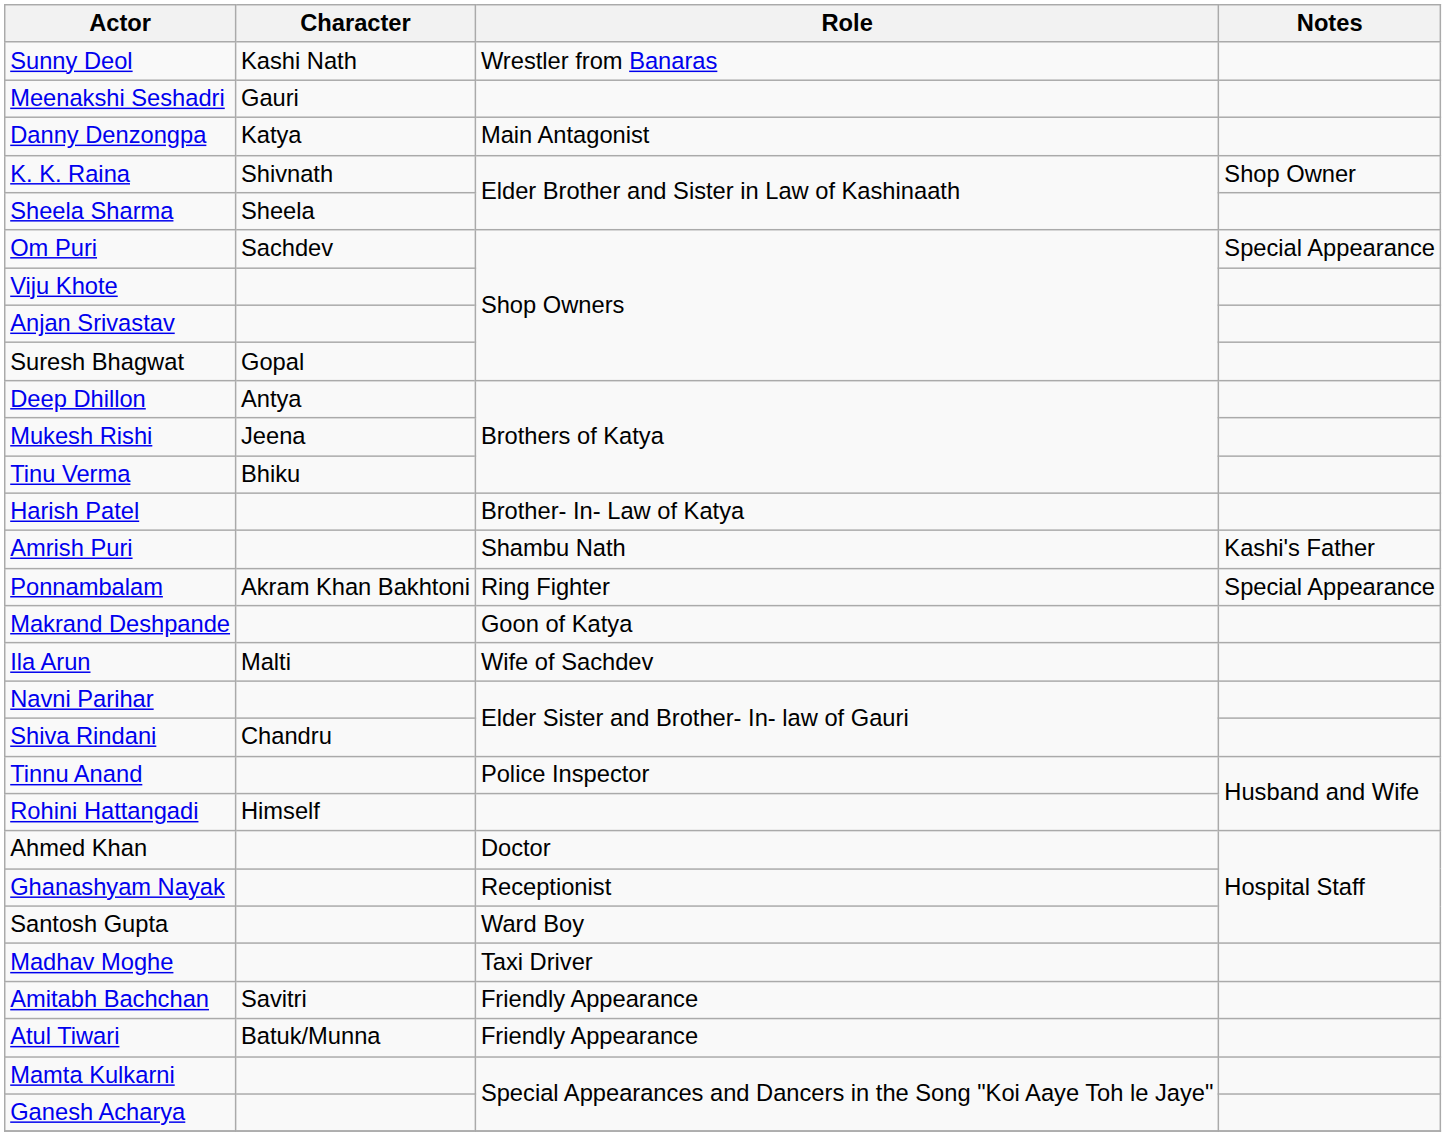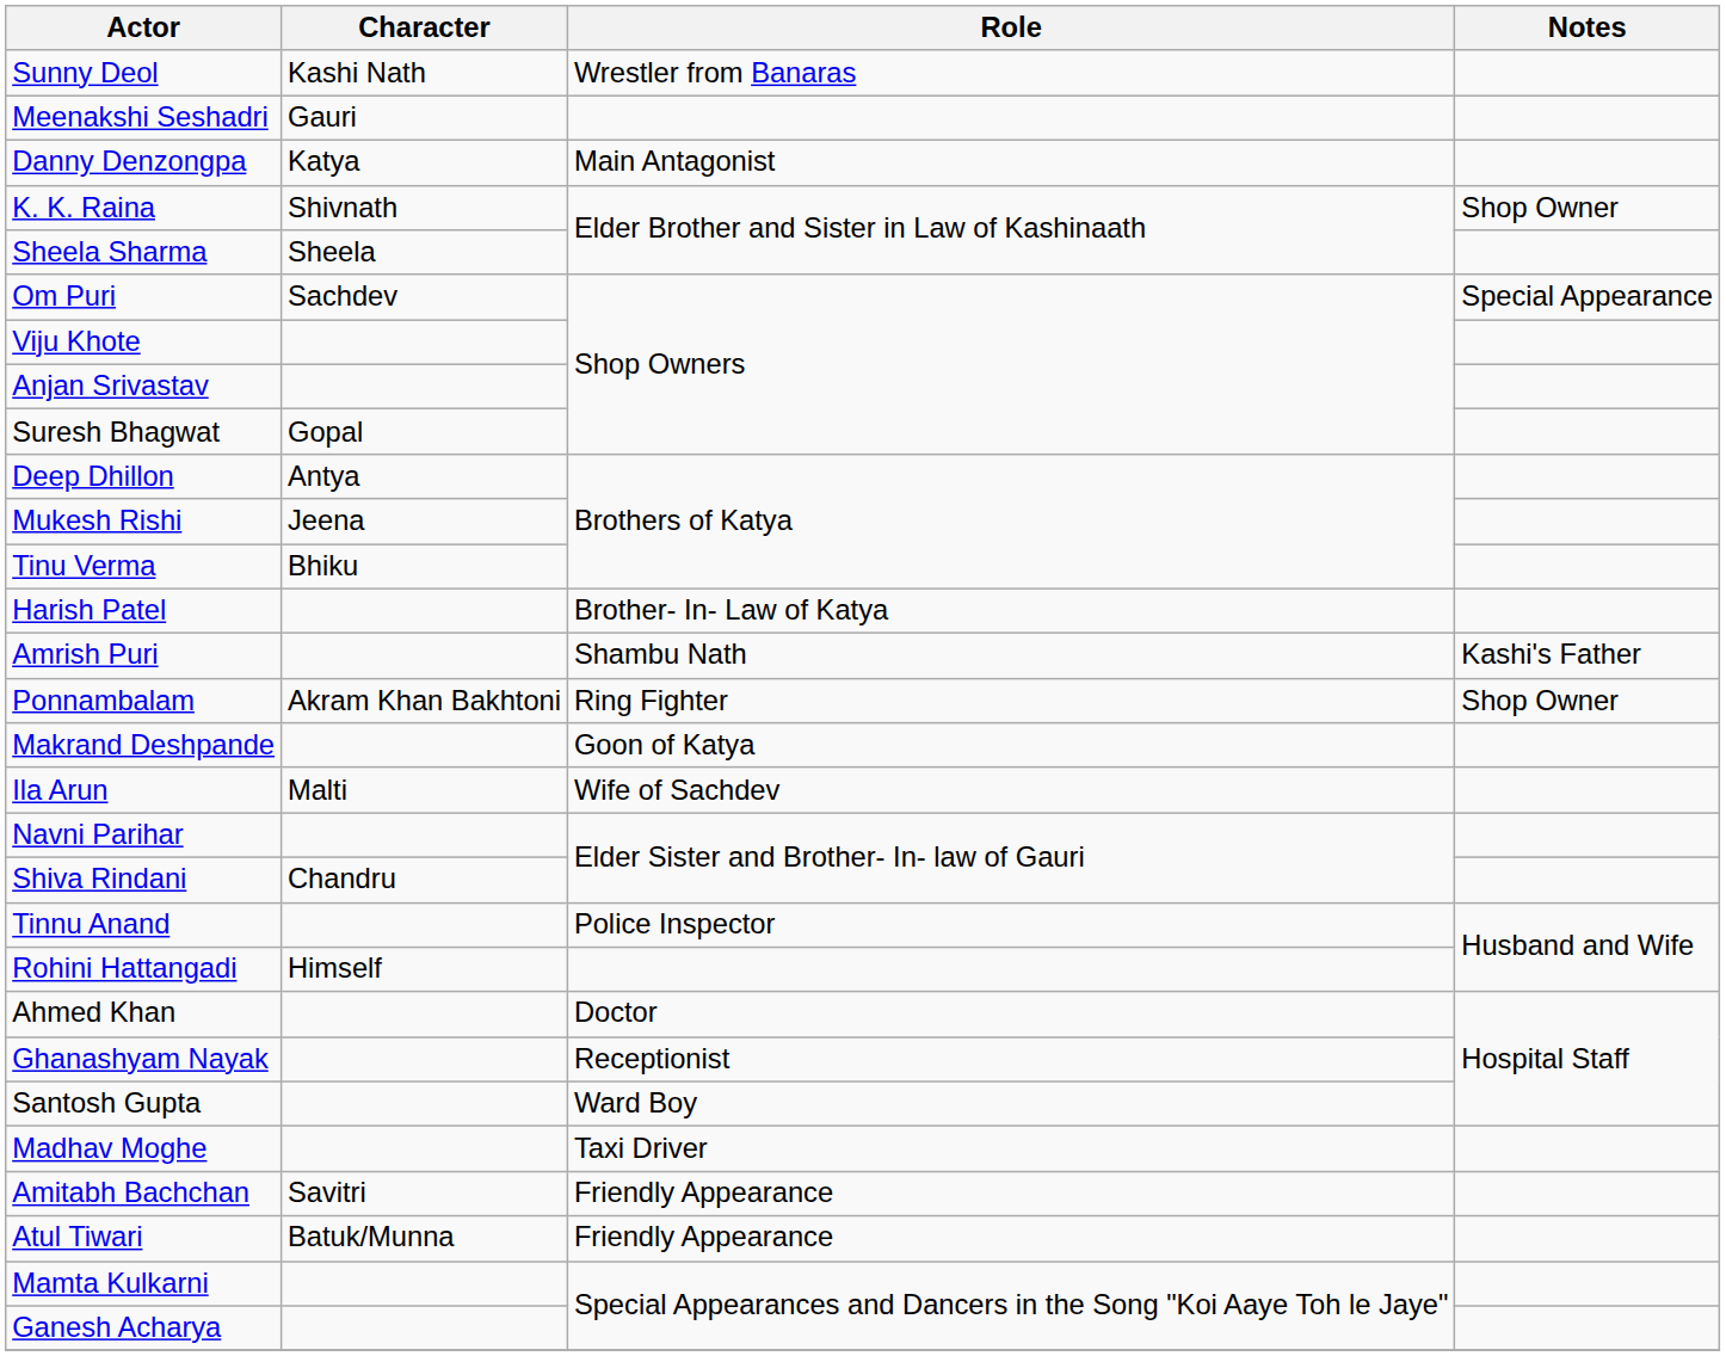Ponnambalam | Notes: Special Appearance -> Shop Owner
